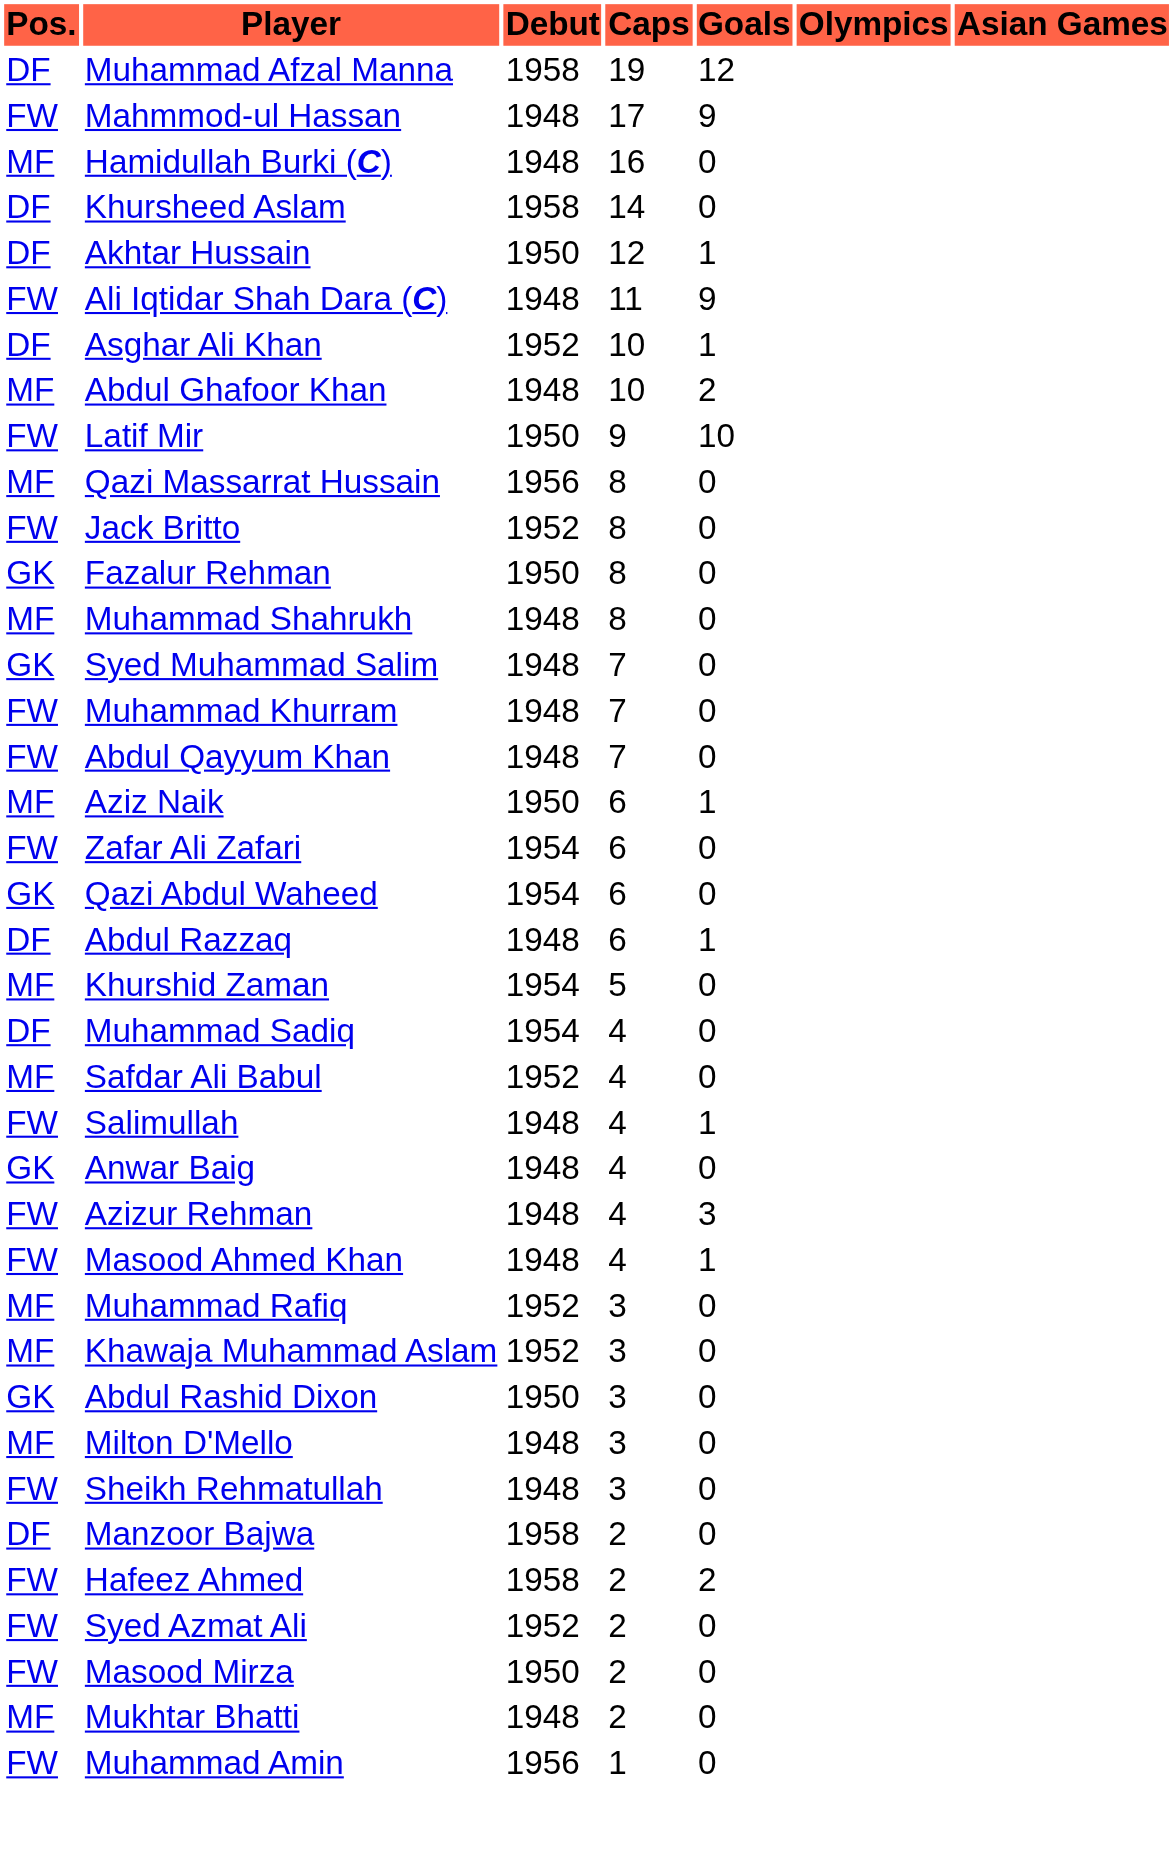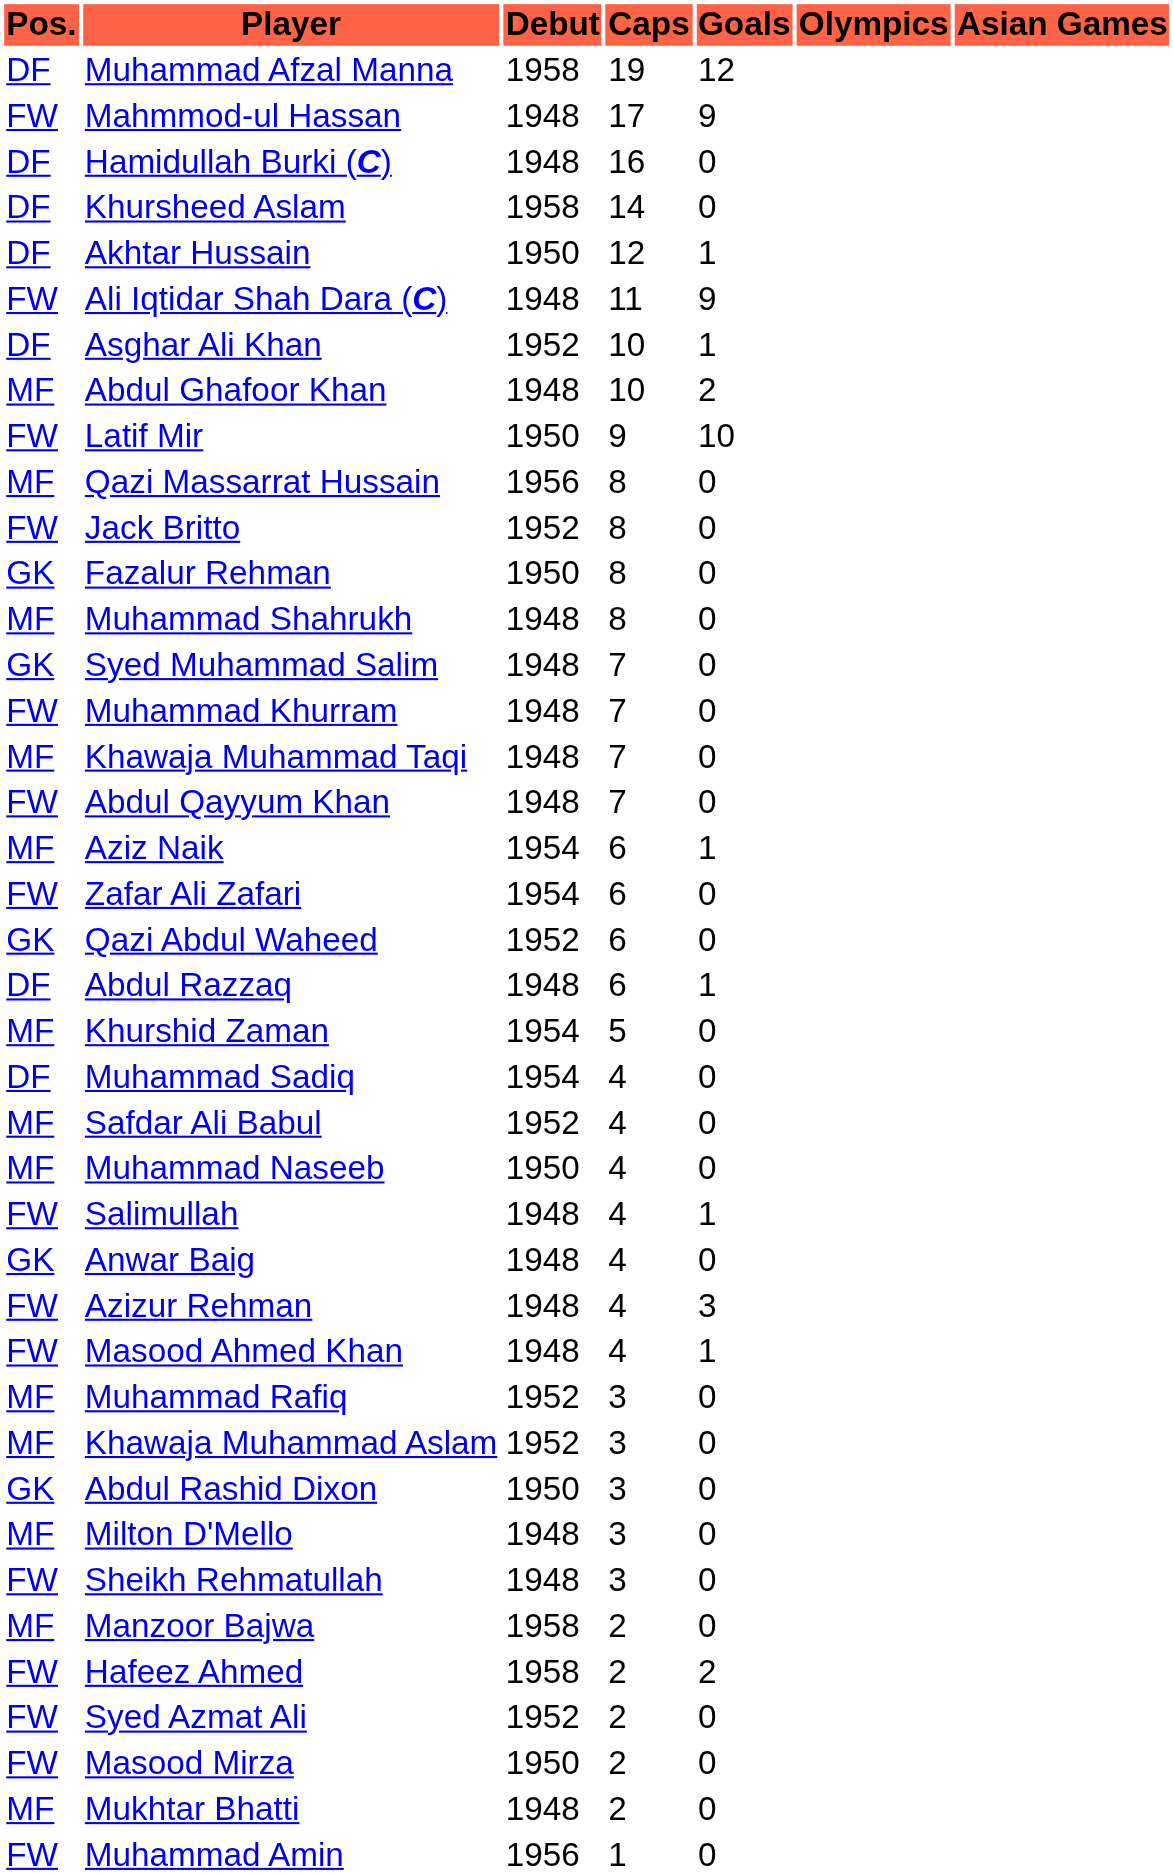Hamidullah Burki (C) | Pos.: MF -> DF
+ row: MF | Khawaja Muhammad Taqi | 1948 | 7 | 0
Aziz Naik | Debut: 1950 -> 1954
Qazi Abdul Waheed | Debut: 1954 -> 1952
+ row: MF | Muhammad Naseeb | 1950 | 4 | 0
Manzoor Bajwa | Pos.: DF -> MF
